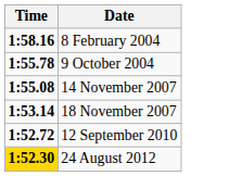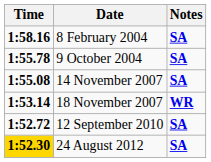+ column: Notes | SA | SA | SA | WR | SA | SA
